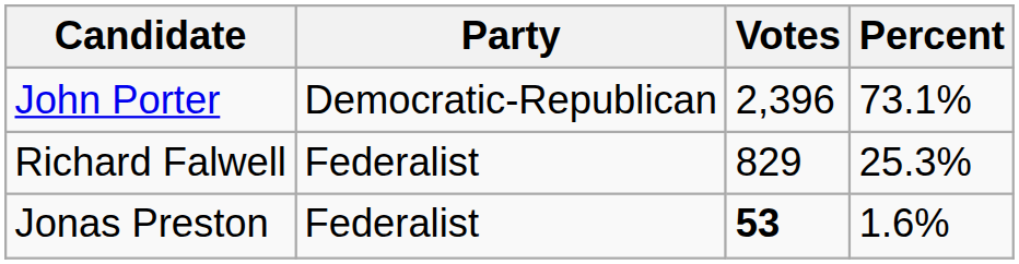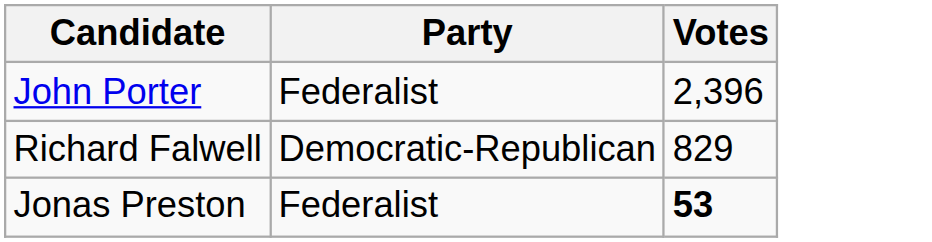- column: Percent | 73.1% | 25.3% | 1.6%
John Porter | Party: Democratic-Republican -> Federalist
Richard Falwell | Party: Federalist -> Democratic-Republican
